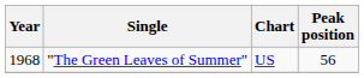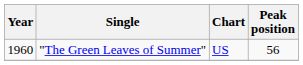"The Green Leaves of Summer" | Year: 1968 -> 1960
